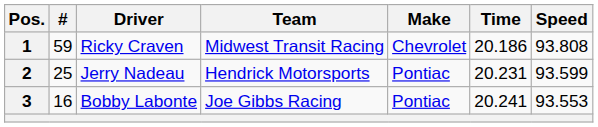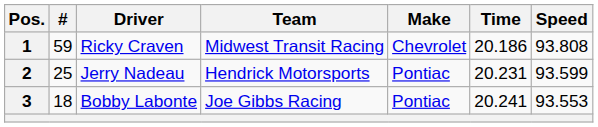3 | #: 16 -> 18
